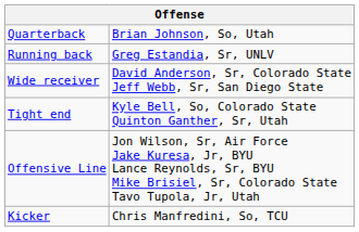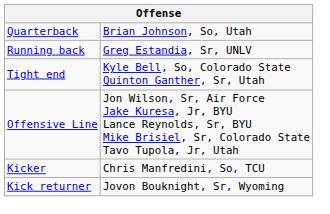- row: Wide receiver | David Anderson, Sr, Colorado State Jeff Webb, Sr, San Diego State
+ row: Kick returner | Jovon Bouknight, Sr, Wyoming
